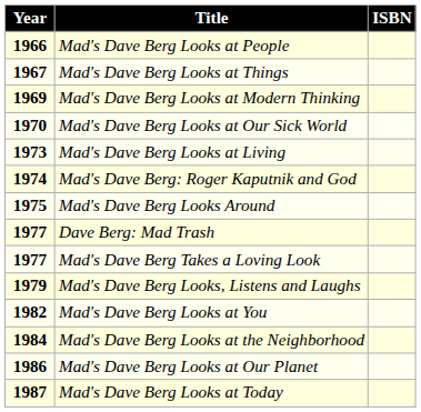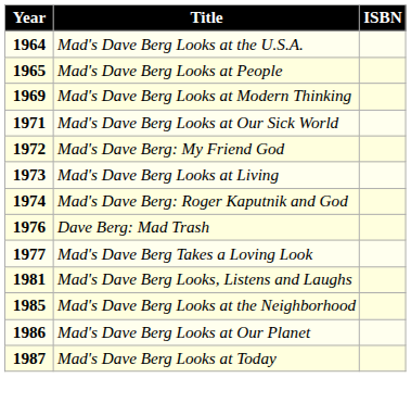+ row: 1964 | Mad's Dave Berg Looks at the U.S.A.
Mad's Dave Berg Looks at People | Year: 1966 -> 1965
- row: 1967 | Mad's Dave Berg Looks at Things
Mad's Dave Berg Looks at Our Sick World | Year: 1970 -> 1971
+ row: 1972 | Mad's Dave Berg: My Friend God
- row: 1975 | Mad's Dave Berg Looks Around
Dave Berg: Mad Trash | Year: 1977 -> 1976
Mad's Dave Berg Looks, Listens and Laughs | Year: 1979 -> 1981
- row: 1982 | Mad's Dave Berg Looks at You
Mad's Dave Berg Looks at the Neighborhood | Year: 1984 -> 1985
